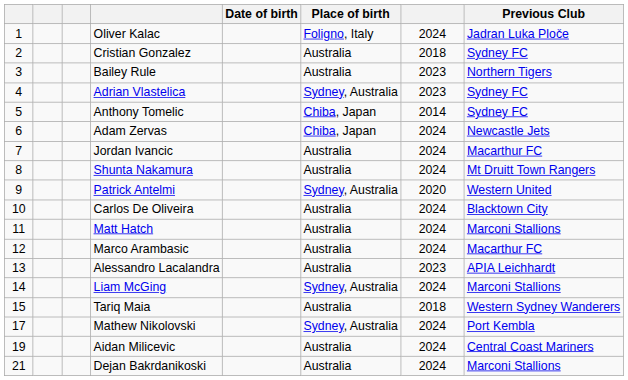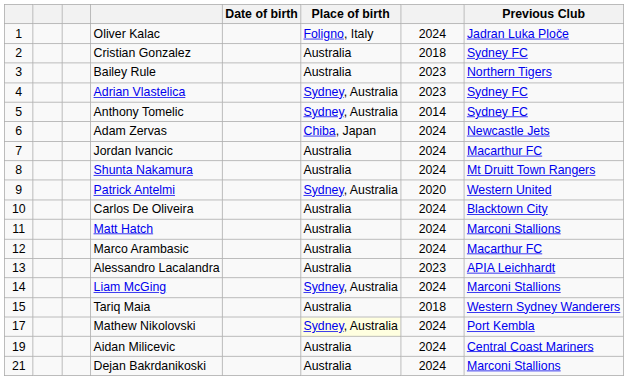Anthony Tomelic | Place of birth: Chiba, Japan -> Sydney, Australia
Mathew Nikolovski | Place of birth: no background -> lightyellow background
